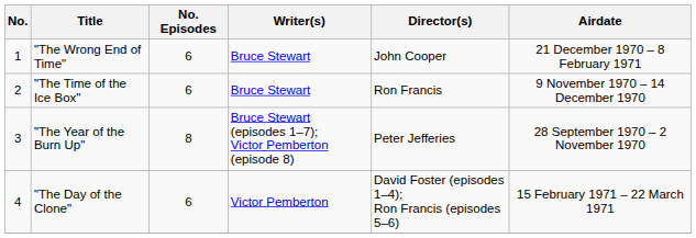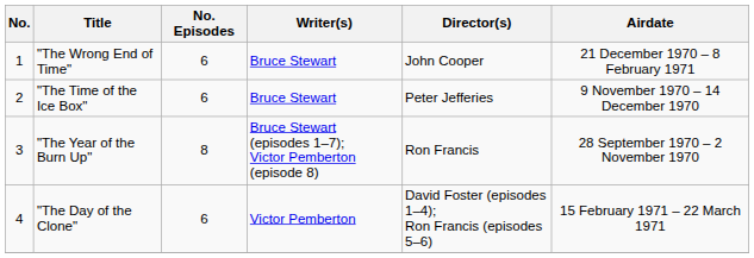"The Time of the Ice Box" | Director(s): Ron Francis -> Peter Jefferies
"The Year of the Burn Up" | Director(s): Peter Jefferies -> Ron Francis
